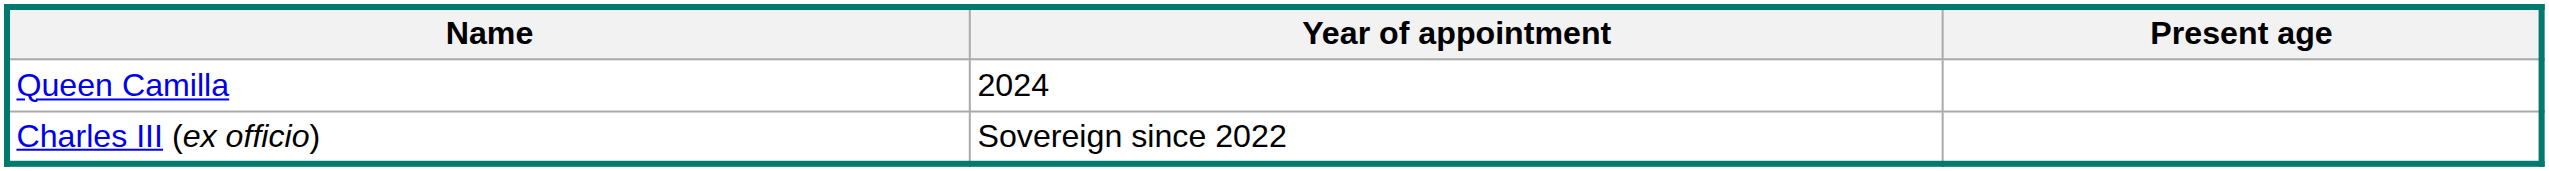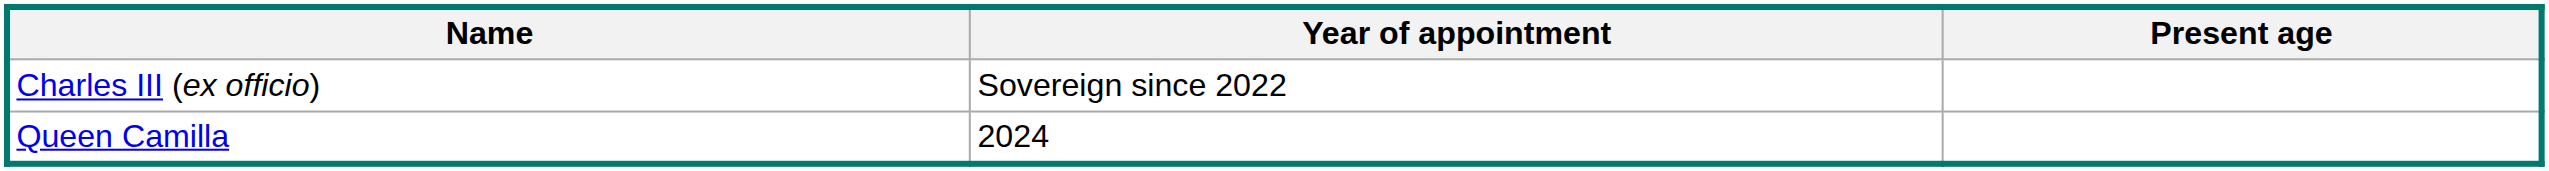rows swapped: Charles III (ex officio) <-> Queen Camilla
